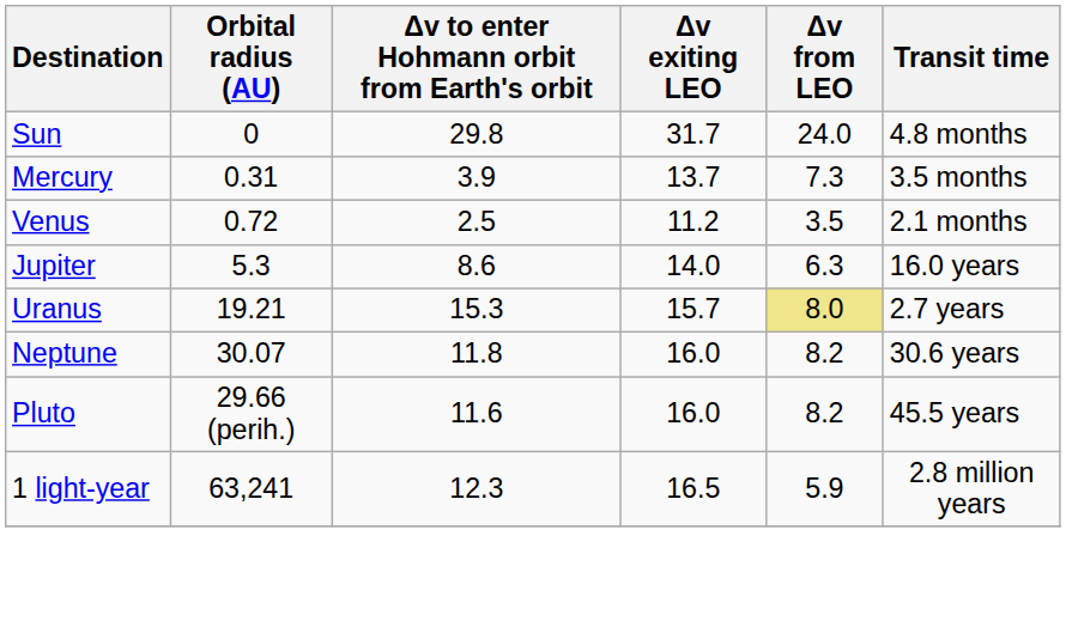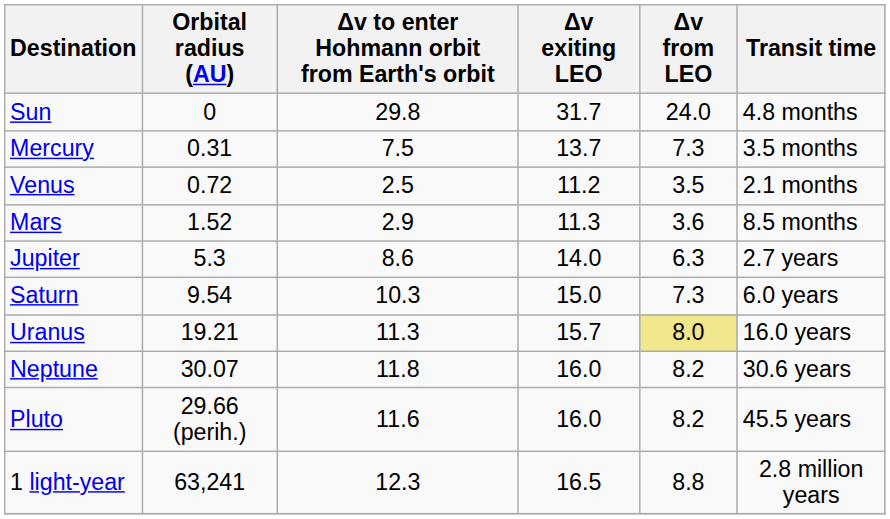Mercury | Δv to enter Hohmann orbit from Earth's orbit: 3.9 -> 7.5
+ row: Mars | 1.52 | 2.9 | 11.3 | 3.6 | 8.5 months
Jupiter | Transit time: 16.0 years -> 2.7 years
+ row: Saturn | 9.54 | 10.3 | 15.0 | 7.3 | 6.0 years
Uranus | Δv to enter Hohmann orbit from Earth's orbit: 15.3 -> 11.3
Uranus | Transit time: 2.7 years -> 16.0 years
1 light-year | Δv from LEO: 5.9 -> 8.8
